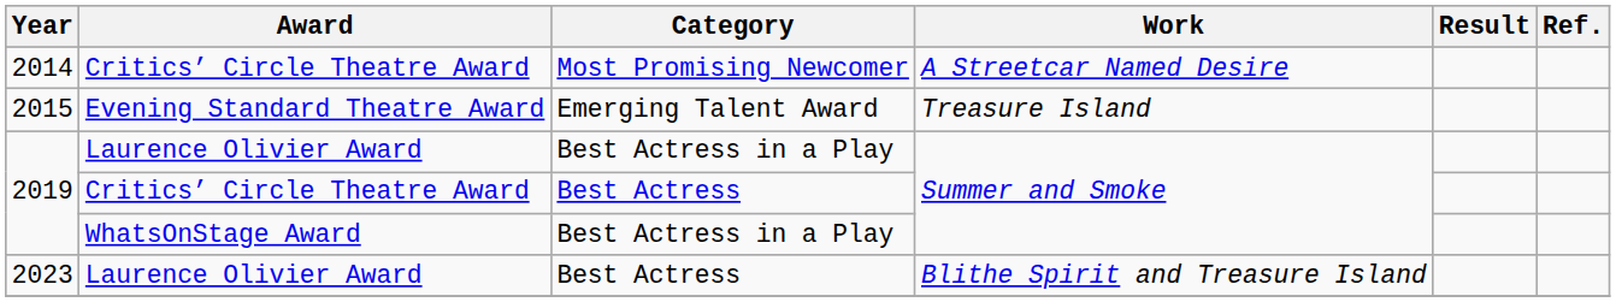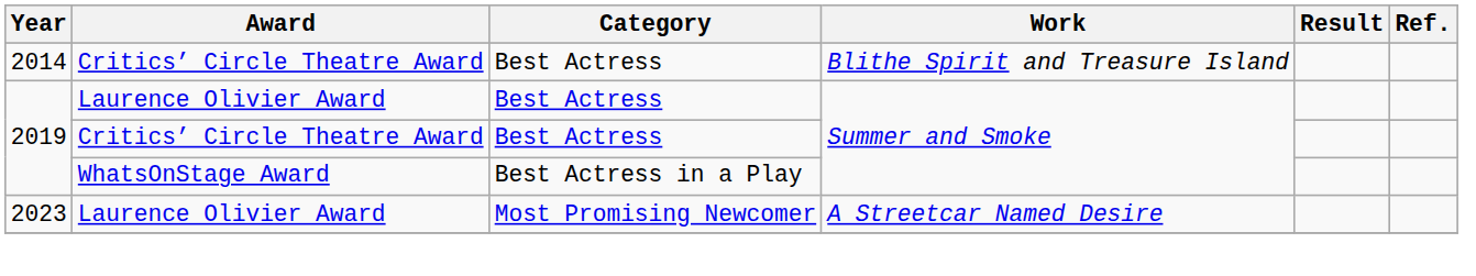2014 | Category: Most Promising Newcomer -> Best Actress
2014 | Work: A Streetcar Named Desire -> Blithe Spirit and Treasure Island
- row: 2015 | Evening Standard Theatre Award | Emerging Talent Award | Treasure Island
2019 / Laurence Olivier Award | Category: Best Actress in a Play -> Best Actress
2023 | Category: Best Actress -> Most Promising Newcomer
2023 | Work: Blithe Spirit and Treasure Island -> A Streetcar Named Desire
